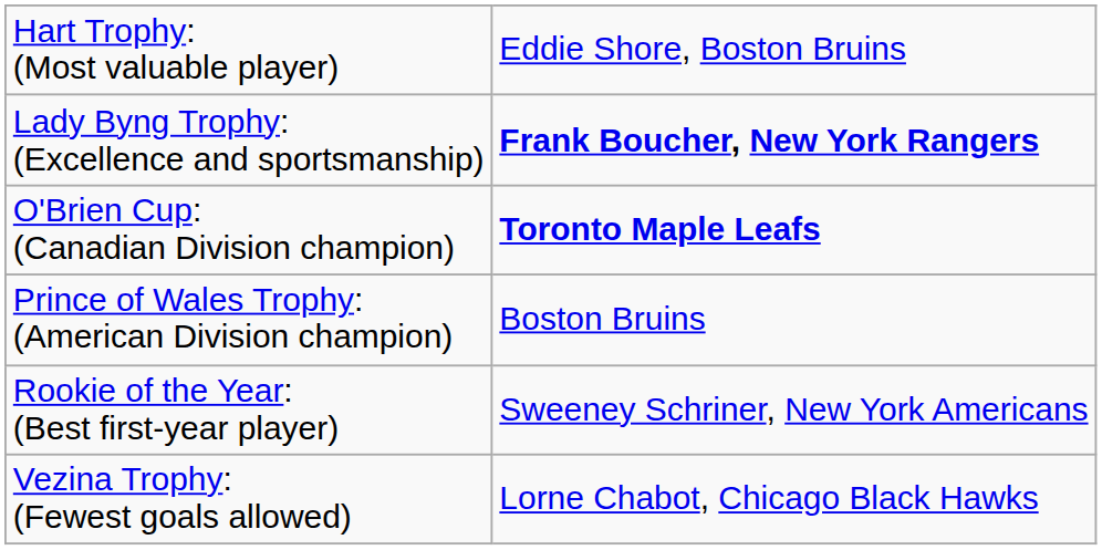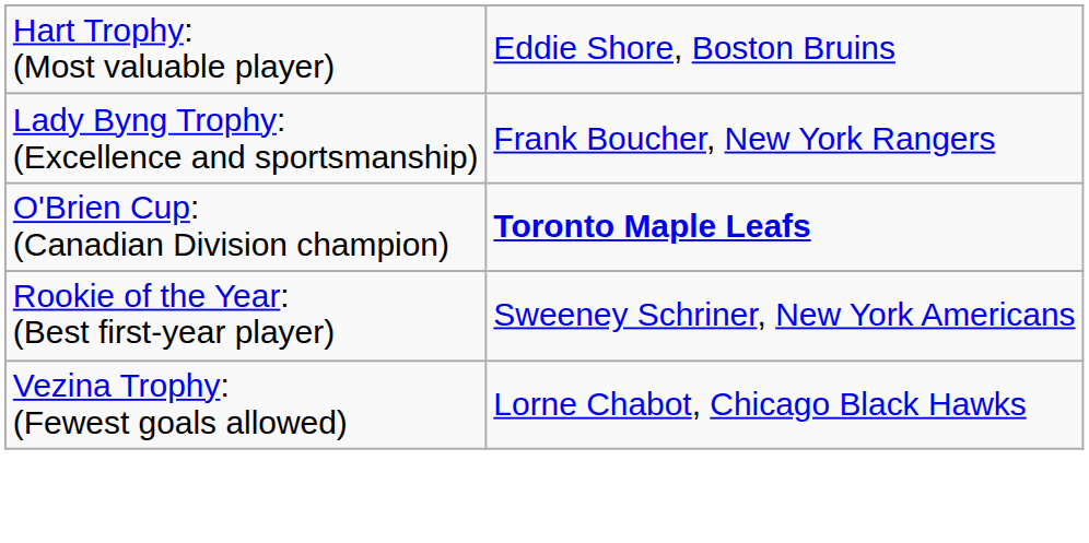Lady Byng Trophy: (Excellence and sportsmanship) | column 2: bold -> normal
- row: Prince of Wales Trophy: (American Division champion) | Boston Bruins
